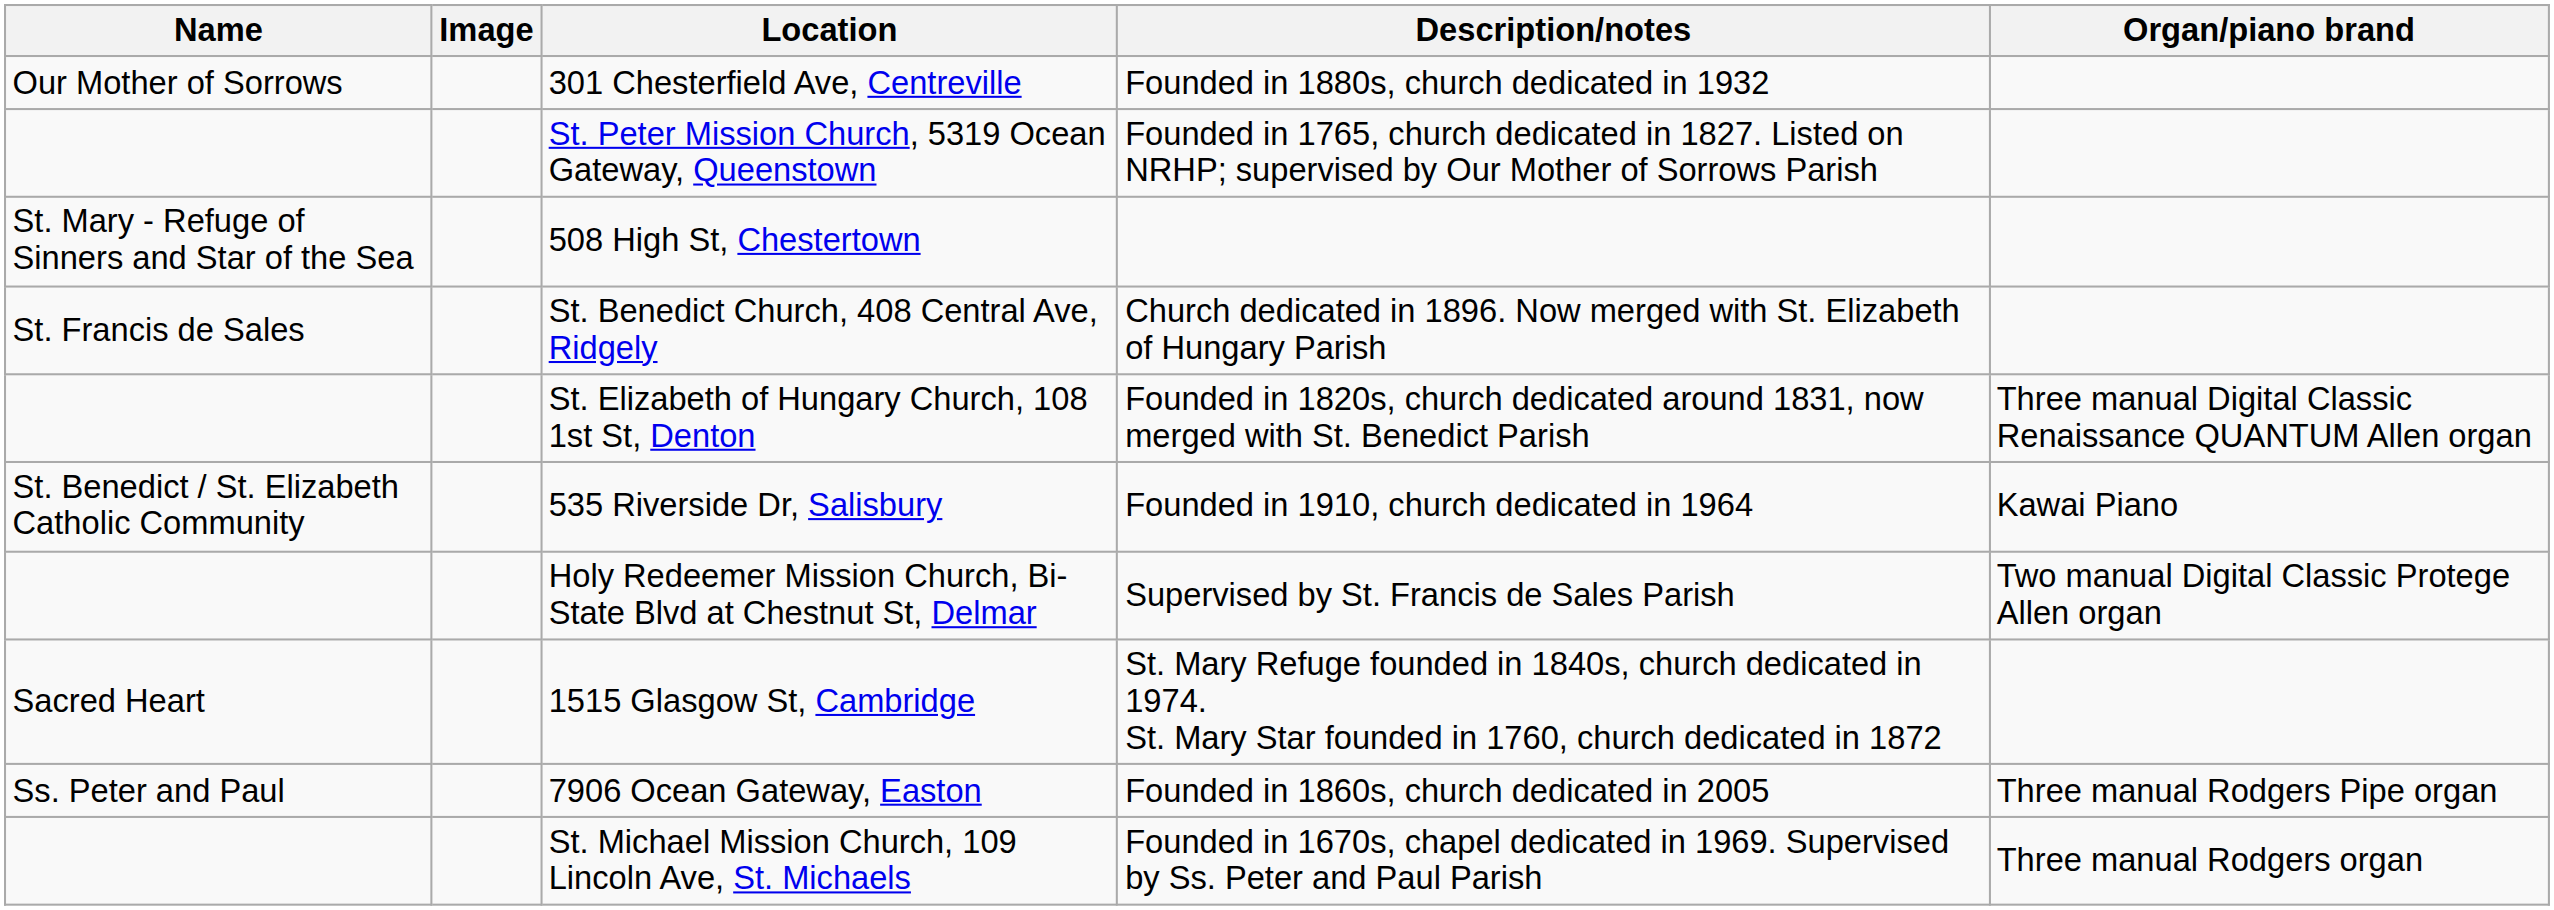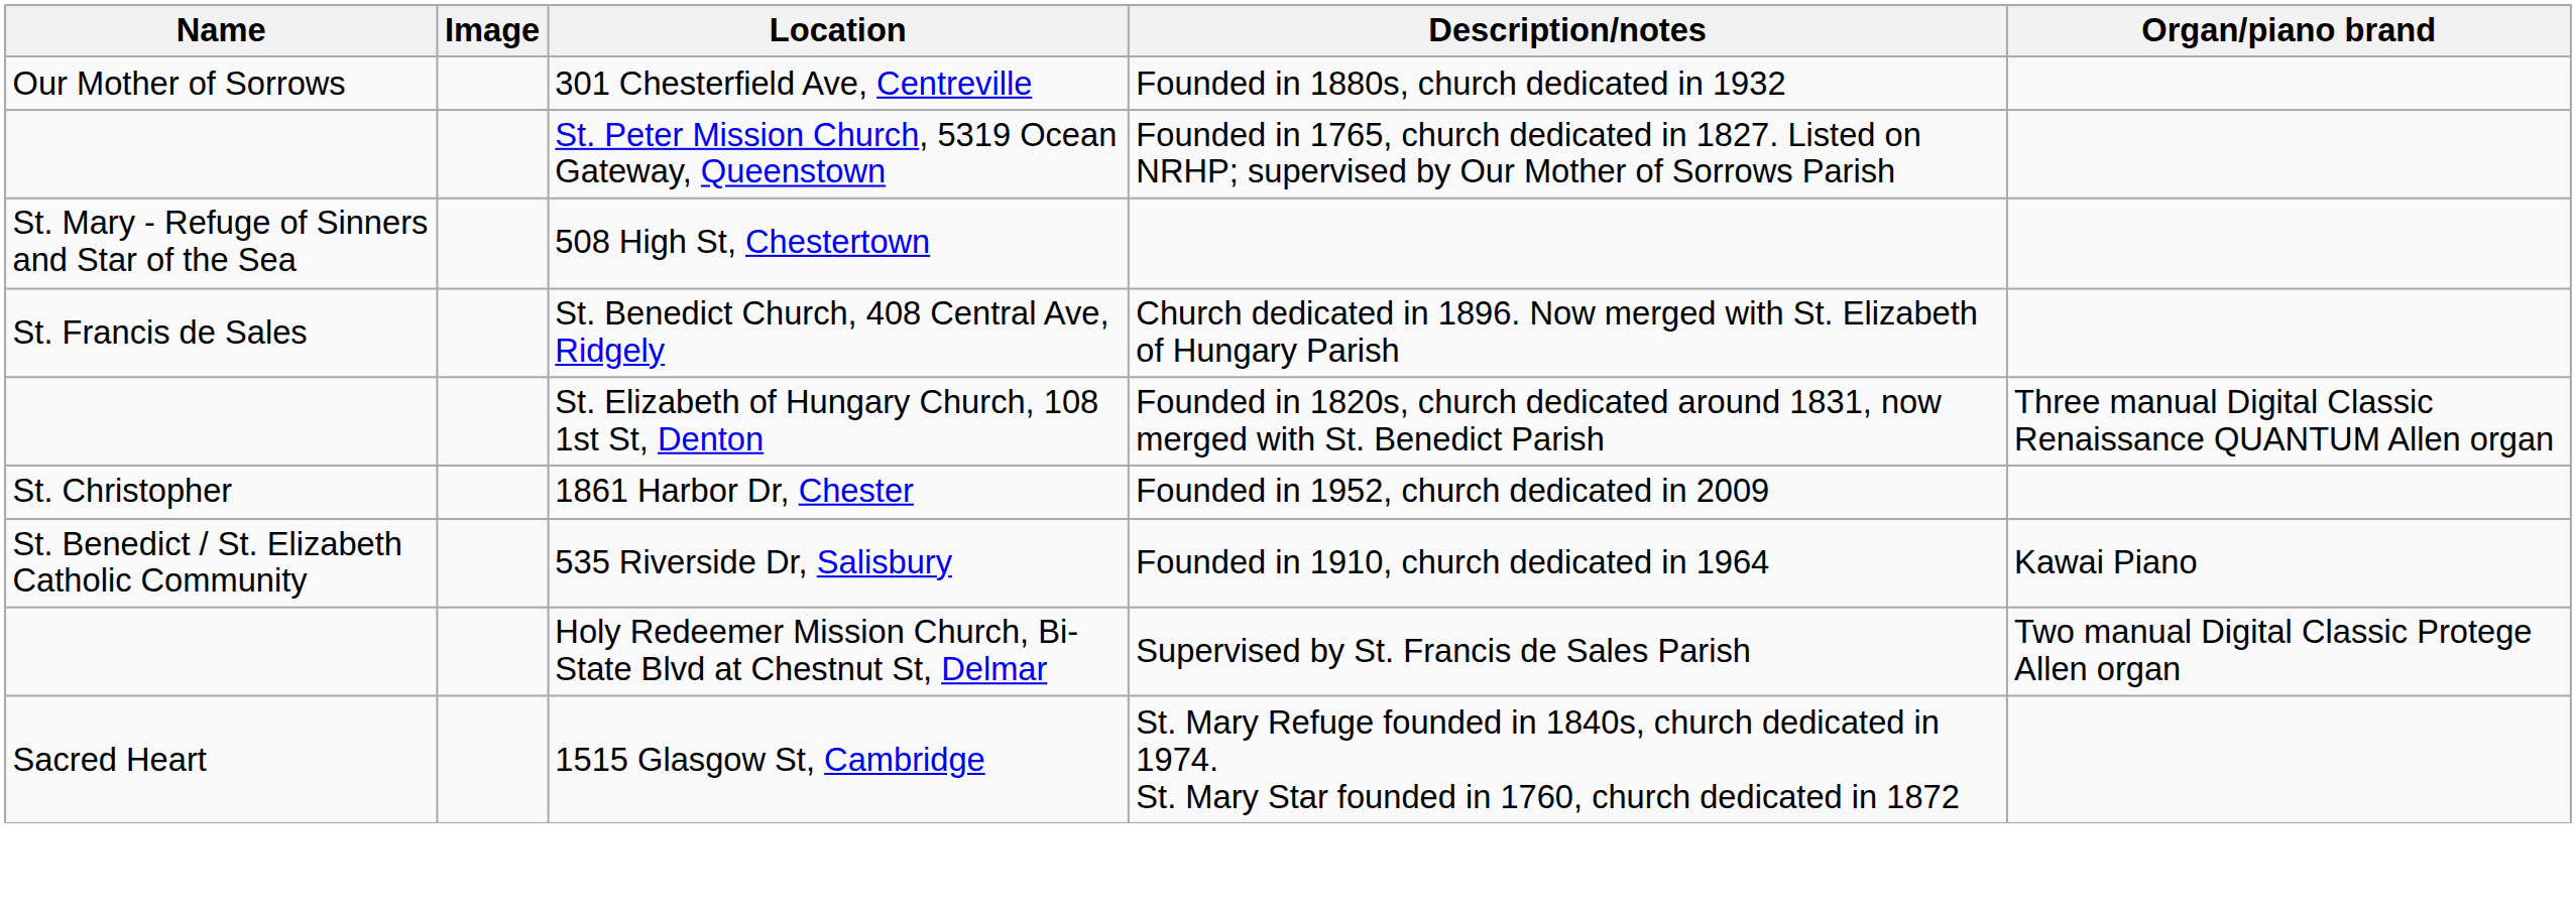+ row: St. Christopher | 1861 Harbor Dr, Chester | Founded in 1952, church dedicated in 2009
- row: Ss. Peter and Paul | 7906 Ocean Gateway, Easton | Founded in 1860s, church dedicated in 2005 | Three manual Rodgers Pipe organ
- row: St. Michael Mission Church, 109 Lincoln Ave, St. Michaels | Founded in 1670s, chapel dedicated in 1969. Supervised by Ss. Peter and Paul Parish | Three manual Rodgers organ
